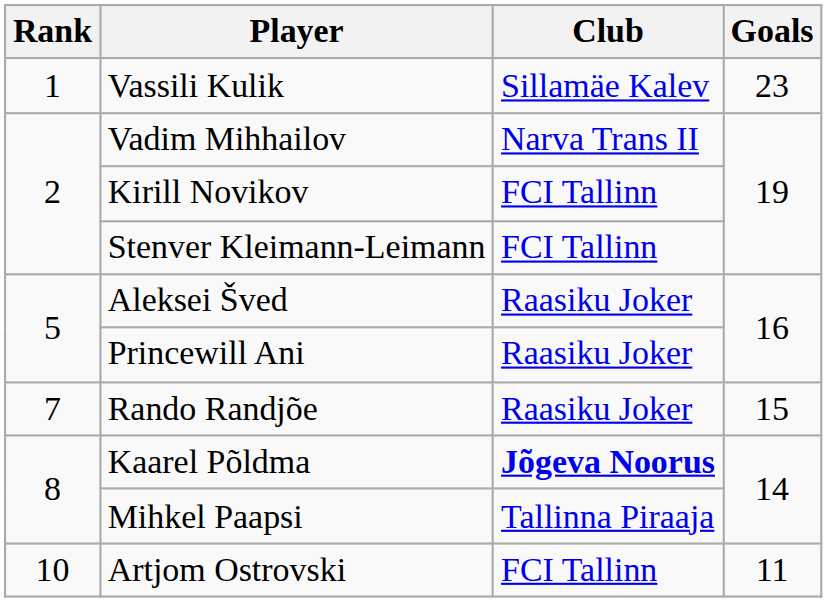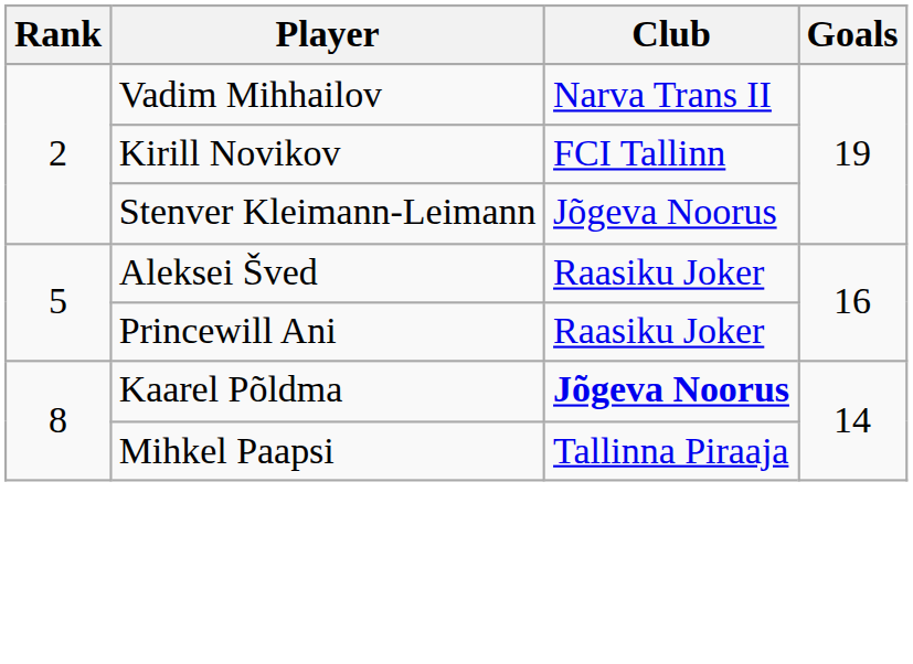- row: 1 | Vassili Kulik | Sillamäe Kalev | 23
Stenver Kleimann-Leimann | Club: FCI Tallinn -> Jõgeva Noorus
- row: 7 | Rando Randjõe | Raasiku Joker | 15
- row: 10 | Artjom Ostrovski | FCI Tallinn | 11
